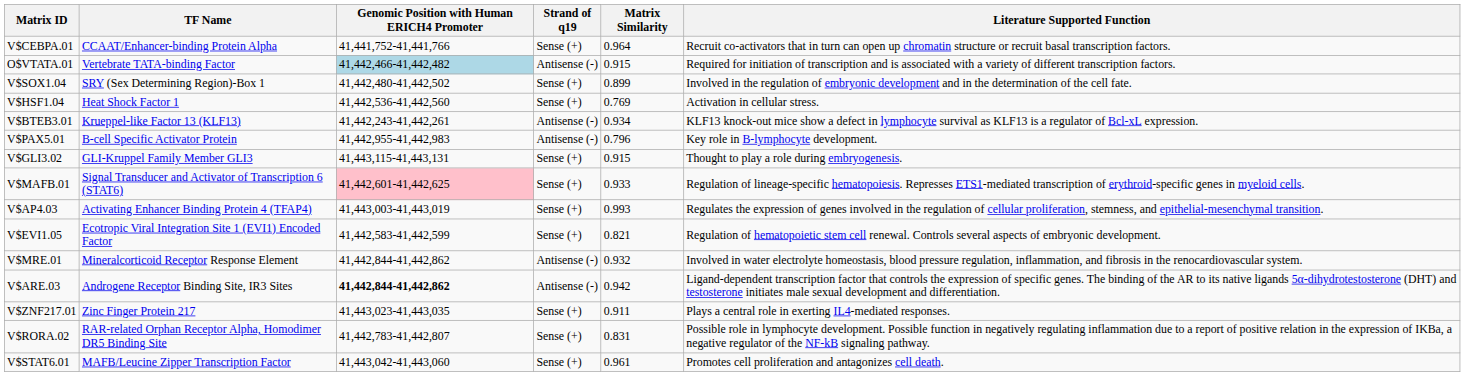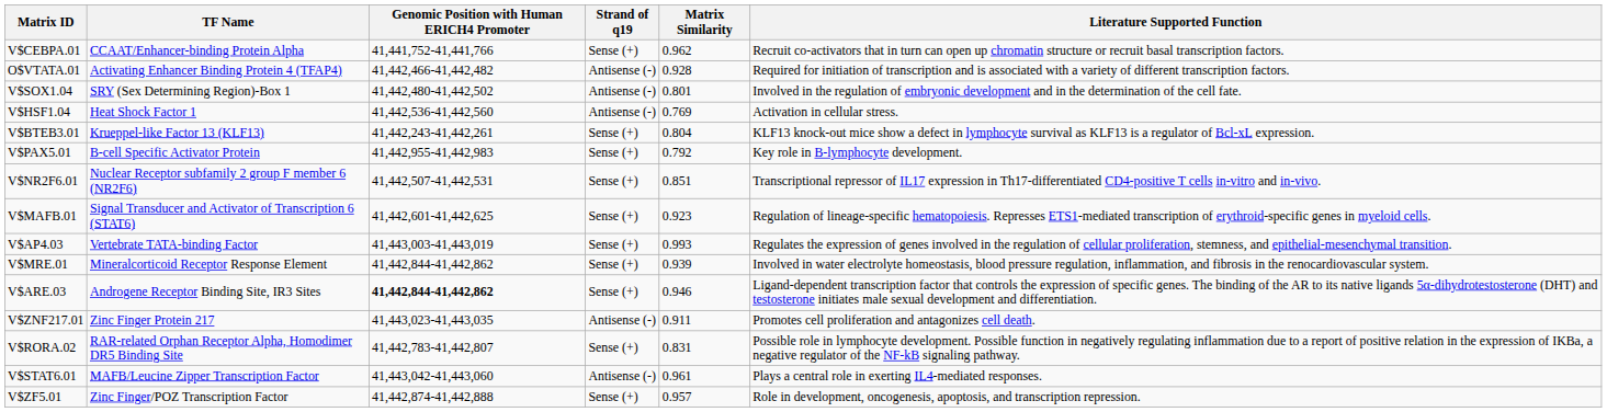V$CEBPA.01 | Matrix Similarity: 0.964 -> 0.962
O$VTATA.01 | TF Name: Vertebrate TATA-binding Factor -> Activating Enhancer Binding Protein 4 (TFAP4)
O$VTATA.01 | Genomic Position with Human ERICH4 Promoter: lightblue background -> no background
O$VTATA.01 | Matrix Similarity: 0.915 -> 0.928
V$SOX1.04 | Strand of q19: Sense (+) -> Antisense (-)
V$SOX1.04 | Matrix Similarity: 0.899 -> 0.801
V$HSF1.04 | Strand of q19: Sense (+) -> Antisense (-)
V$BTEB3.01 | Strand of q19: Antisense (-) -> Sense (+)
V$BTEB3.01 | Matrix Similarity: 0.934 -> 0.804
V$PAX5.01 | Strand of q19: Antisense (-) -> Sense (+)
V$PAX5.01 | Matrix Similarity: 0.796 -> 0.792
- row: V$GLI3.02 | GLI-Kruppel Family Member GLI3 | 41,443,115-41,443,131 | Sense (+) | 0.915 | Thought to play a role during embryogenesis.
+ row: V$NR2F6.01 | Nuclear Receptor subfamily 2 group F member 6 (NR2F6) | 41,442,507-41,442,531 | Sense (+) | 0.851 | Transcriptional repressor of IL17 expression in Th17-differentiated CD4-positive T cells in-vitro and in-vivo.
V$MAFB.01 | Genomic Position with Human ERICH4 Promoter: pink background -> no background
V$MAFB.01 | Matrix Similarity: 0.933 -> 0.923
V$AP4.03 | TF Name: Activating Enhancer Binding Protein 4 (TFAP4) -> Vertebrate TATA-binding Factor
- row: V$EVI1.05 | Ecotropic Viral Integration Site 1 (EVI1) Encoded Factor | 41,442,583-41,442,599 | Sense (+) | 0.821 | Regulation of hematopoietic stem cell renewal. Controls several aspects of embryonic development.
V$MRE.01 | Strand of q19: Antisense (-) -> Sense (+)
V$MRE.01 | Matrix Similarity: 0.932 -> 0.939
V$ARE.03 | Strand of q19: Antisense (-) -> Sense (+)
V$ARE.03 | Matrix Similarity: 0.942 -> 0.946
V$ZNF217.01 | Strand of q19: Sense (+) -> Antisense (-)
V$ZNF217.01 | Literature Supported Function: Plays a central role in exerting IL4-mediated responses. -> Promotes cell proliferation and antagonizes cell death.
V$STAT6.01 | Strand of q19: Sense (+) -> Antisense (-)
V$STAT6.01 | Literature Supported Function: Promotes cell proliferation and antagonizes cell death. -> Plays a central role in exerting IL4-mediated responses.
+ row: V$ZF5.01 | Zinc Finger/POZ Transcription Factor | 41,442,874-41,442,888 | Sense (+) | 0.957 | Role in development, oncogenesis, apoptosis, and transcription repression.
